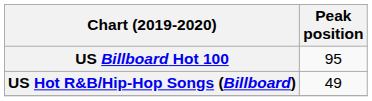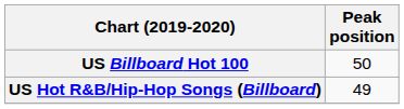US Billboard Hot 100 | Peak position: 95 -> 50
